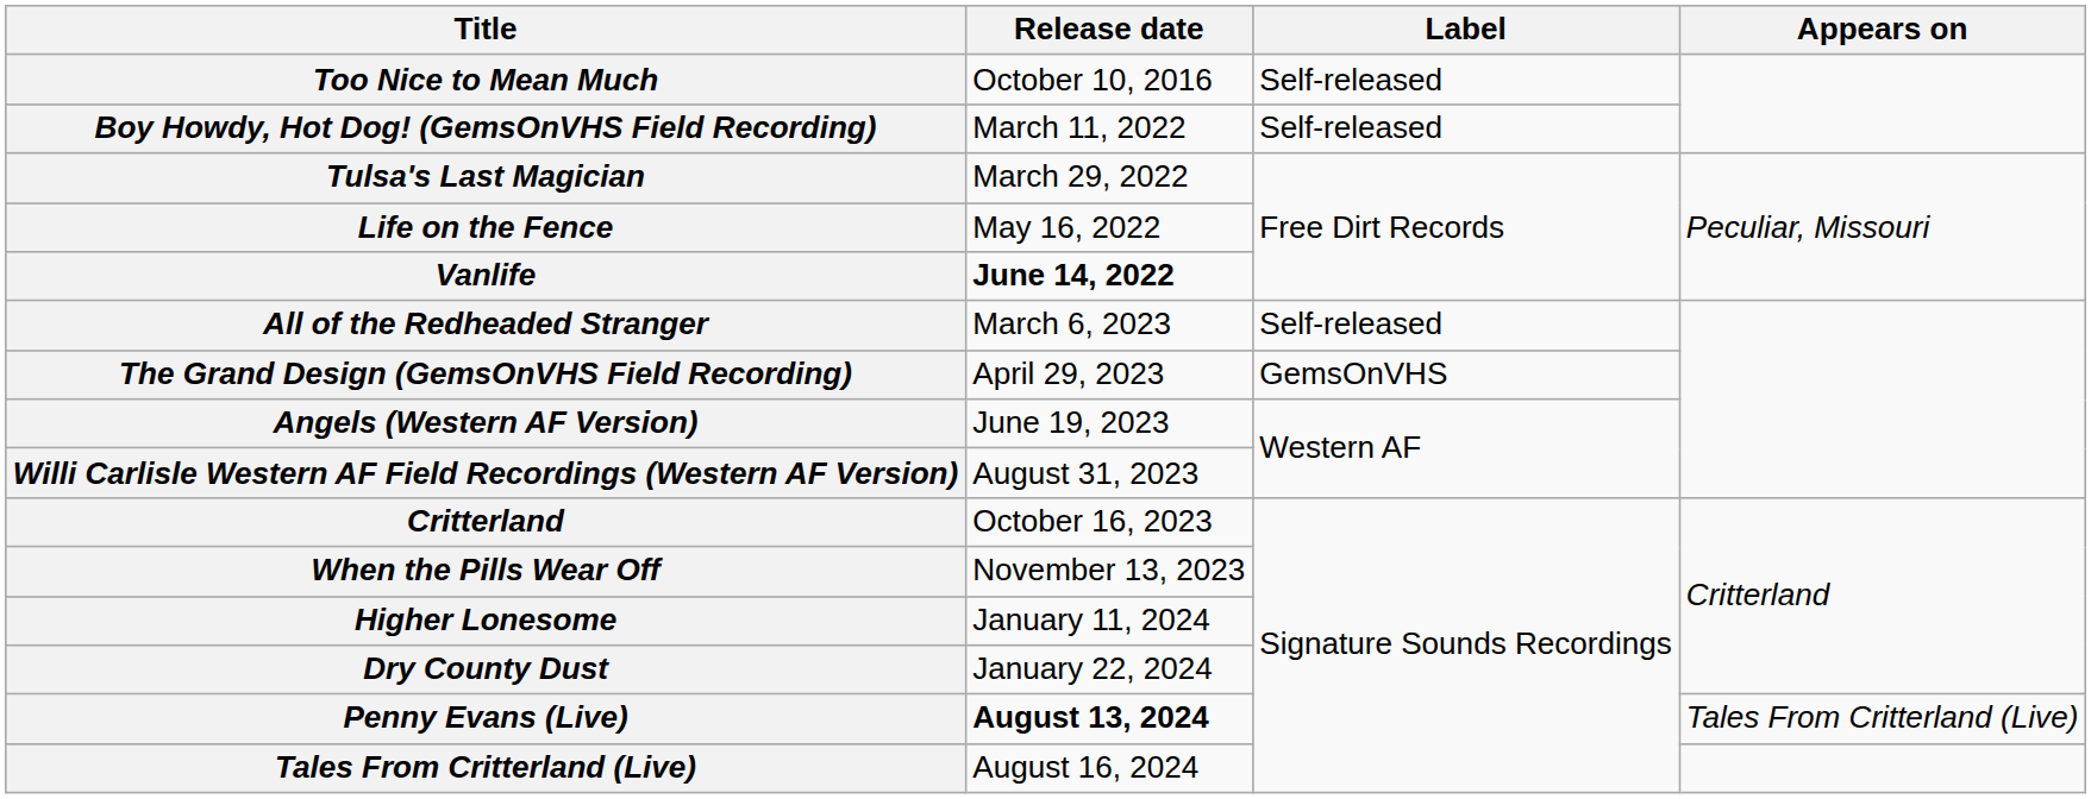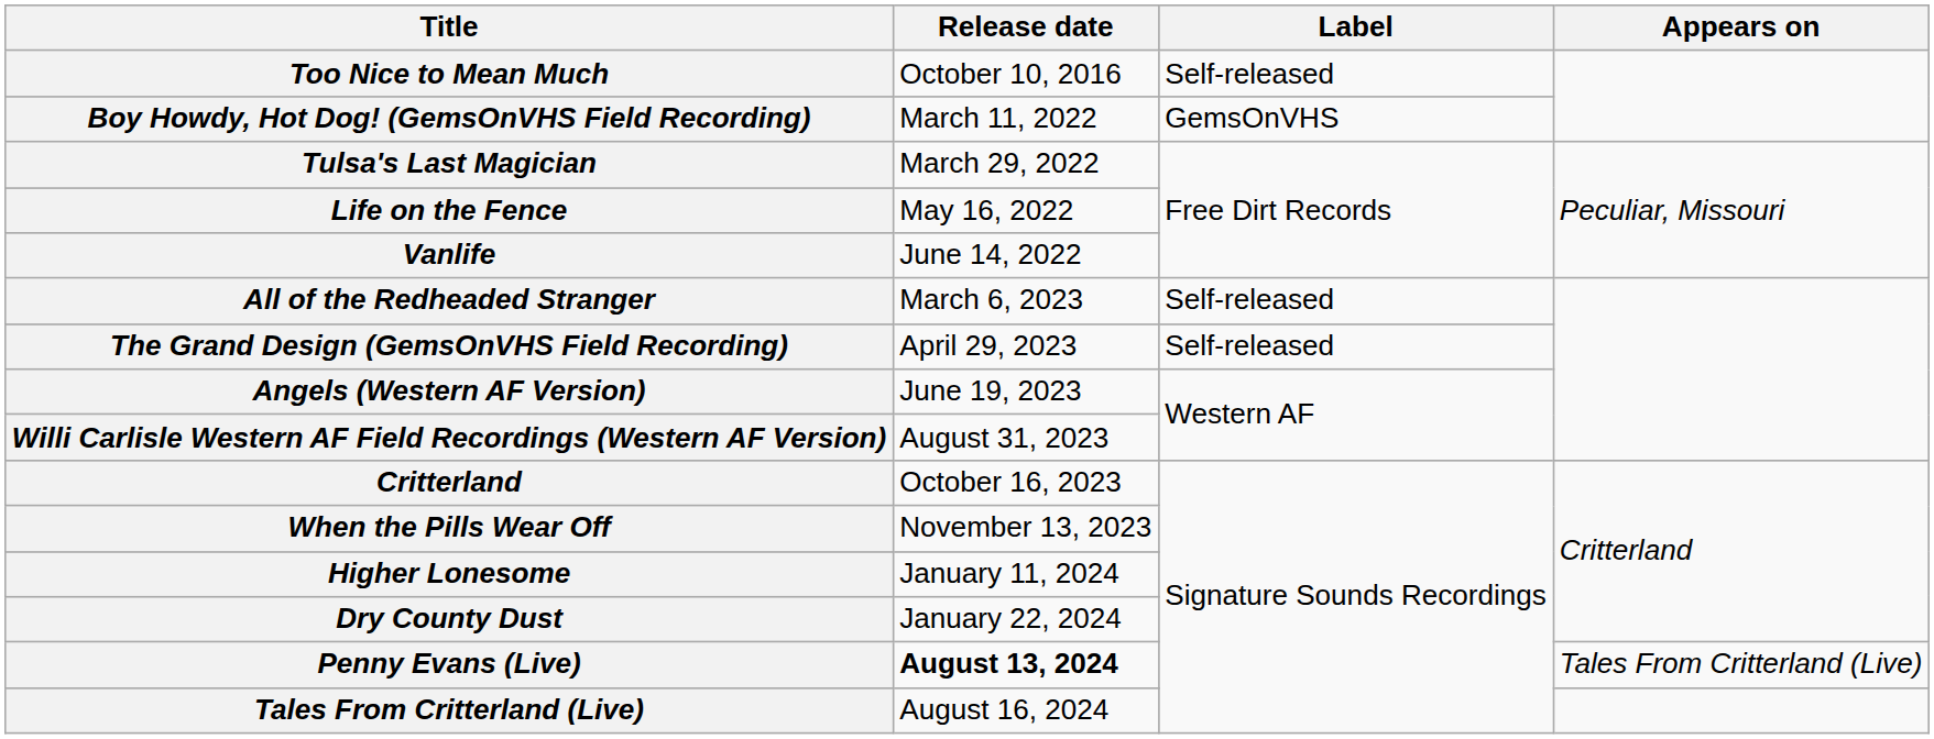Boy Howdy, Hot Dog! (GemsOnVHS Field Recording) | Label: Self-released -> GemsOnVHS
Vanlife | Release date: bold -> normal
The Grand Design (GemsOnVHS Field Recording) | Label: GemsOnVHS -> Self-released
